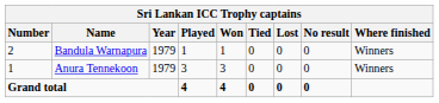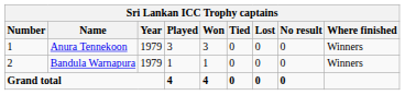rows swapped: Anura Tennekoon <-> Bandula Warnapura
